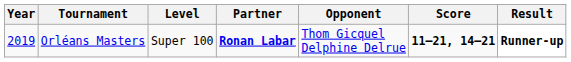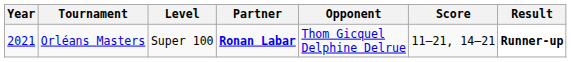Orléans Masters | Year: 2019 -> 2021
Orléans Masters | Score: bold -> normal
